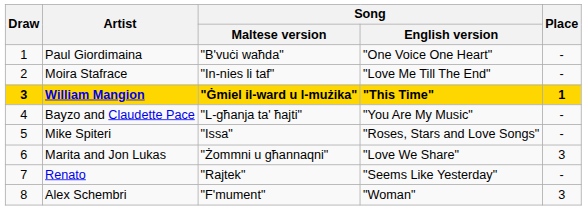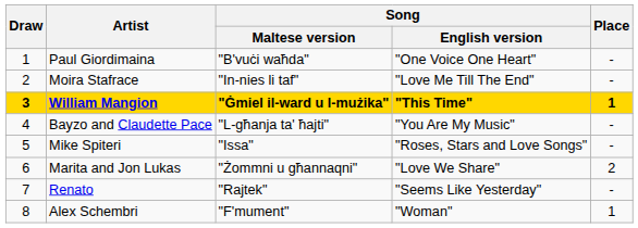Marita and Jon Lukas | Place: 3 -> 2
Alex Schembri | Place: 3 -> 1
